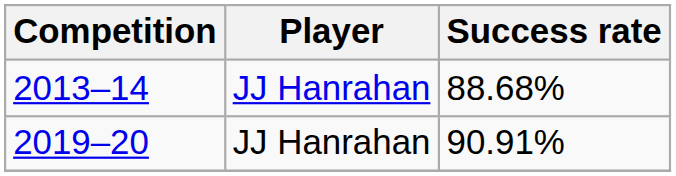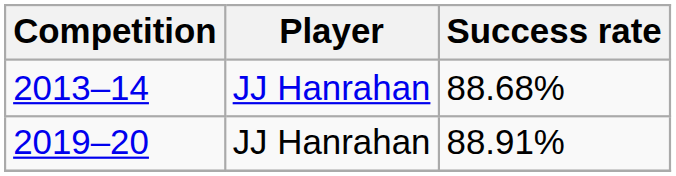2019–20 | Success rate: 90.91% -> 88.91%
